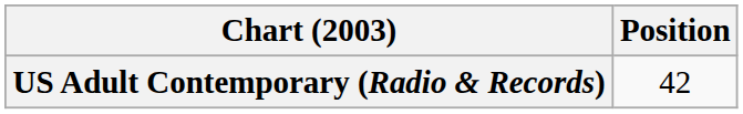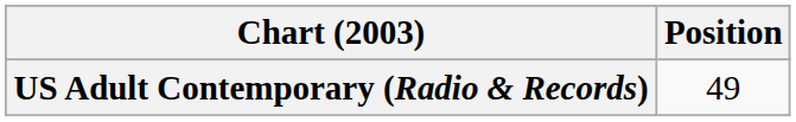US Adult Contemporary (Radio & Records) | Position: 42 -> 49
